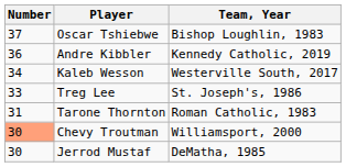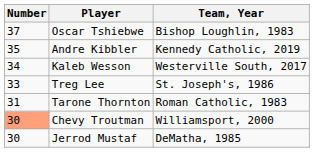Andre Kibbler | Number: 36 -> 35
